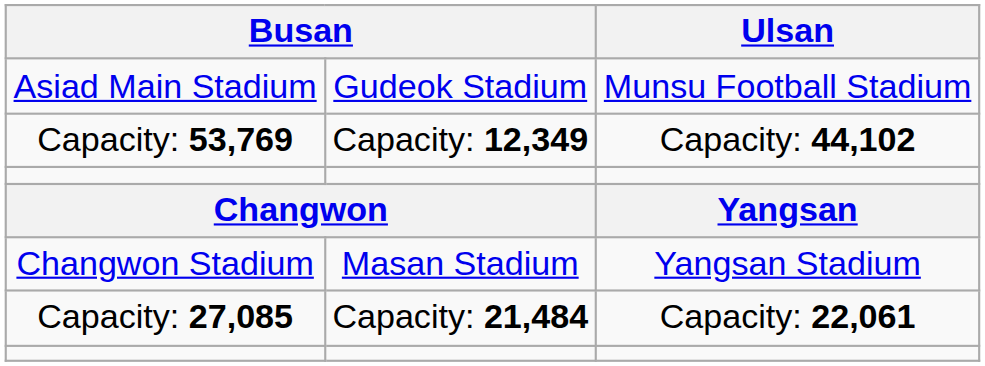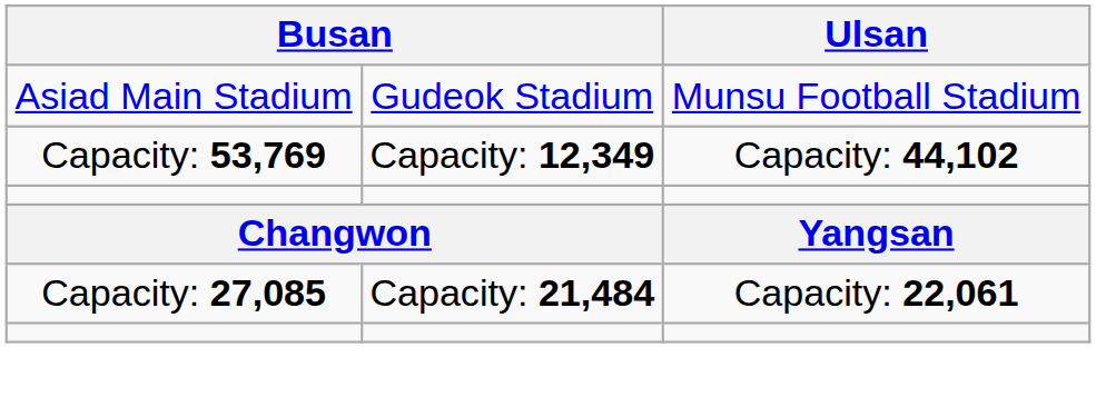- row: Changwon Stadium | Masan Stadium | Yangsan Stadium
